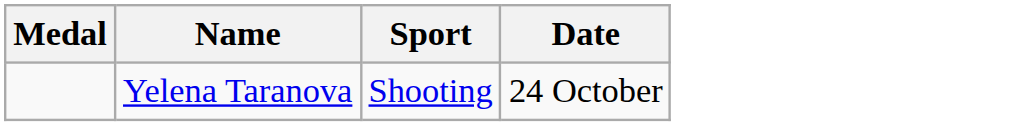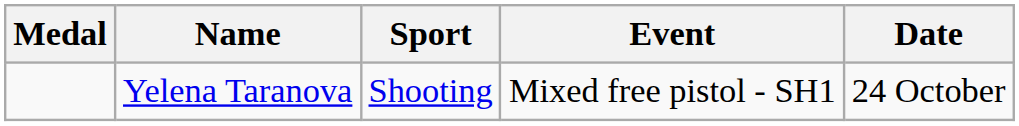+ column: Event | Mixed free pistol - SH1
